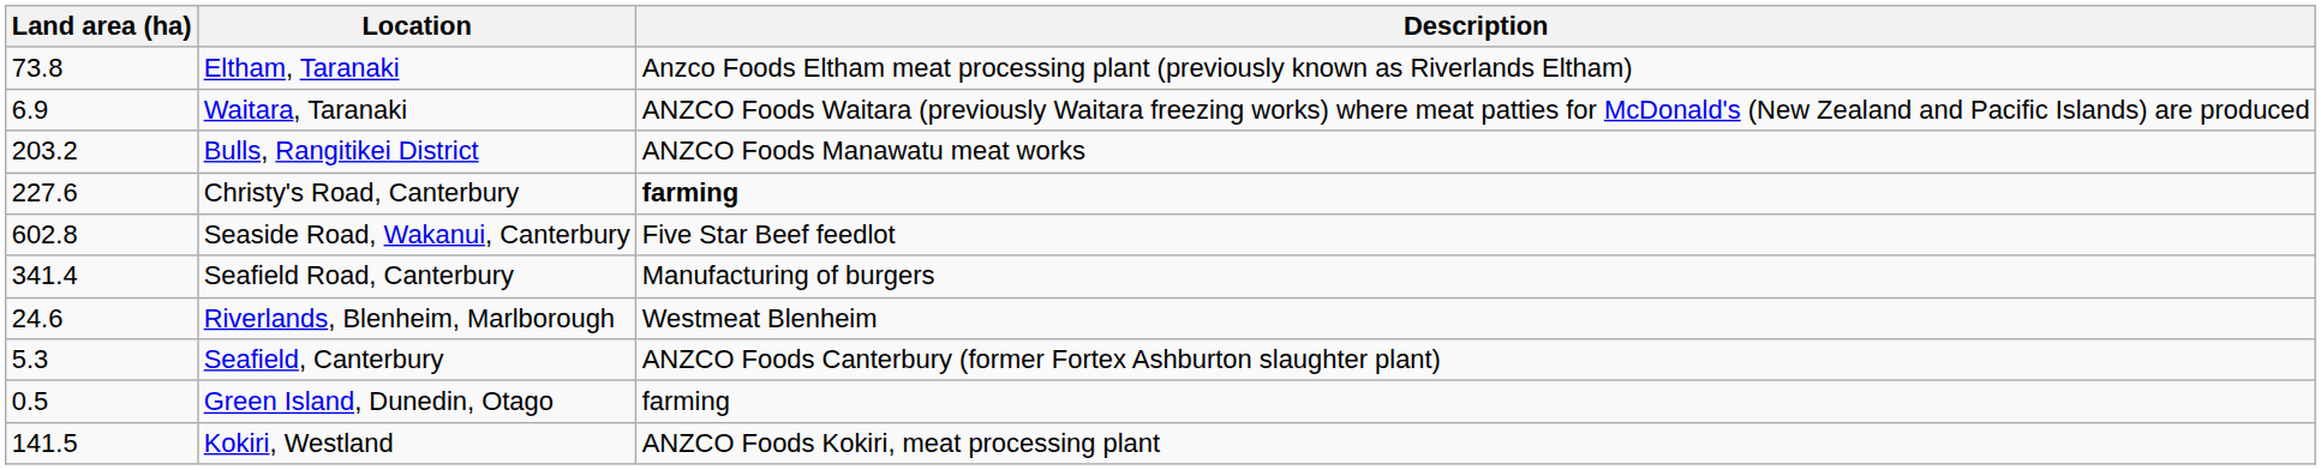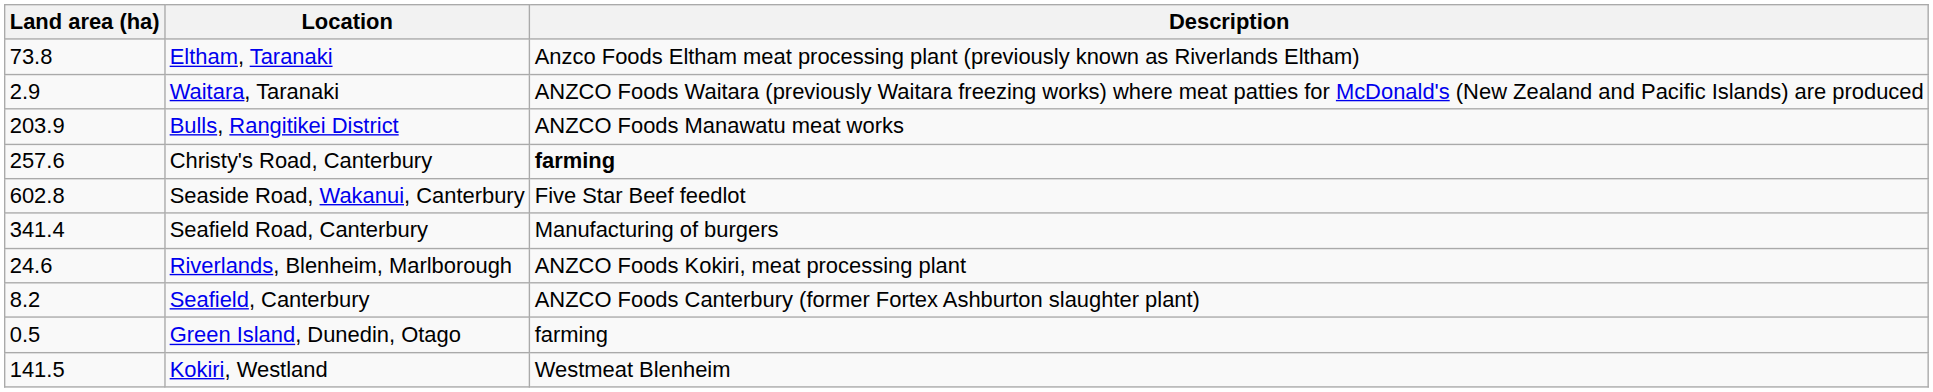Waitara, Taranaki | Land area (ha): 6.9 -> 2.9
Bulls, Rangitikei District | Land area (ha): 203.2 -> 203.9
Christy's Road, Canterbury | Land area (ha): 227.6 -> 257.6
Riverlands, Blenheim, Marlborough | Description: Westmeat Blenheim -> ANZCO Foods Kokiri, meat processing plant
Seafield, Canterbury | Land area (ha): 5.3 -> 8.2
Kokiri, Westland | Description: ANZCO Foods Kokiri, meat processing plant -> Westmeat Blenheim
